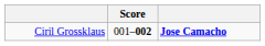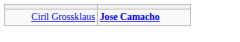- column: Score | 001–002
